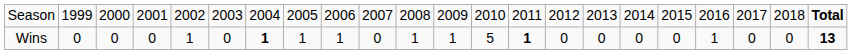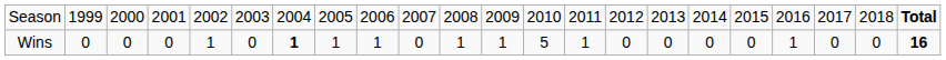Wins | column 14: bold -> normal
Wins | column 22: 13 -> 16
